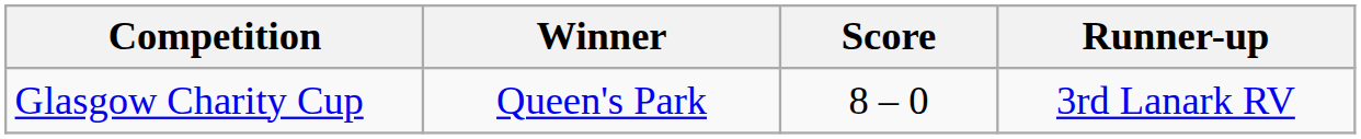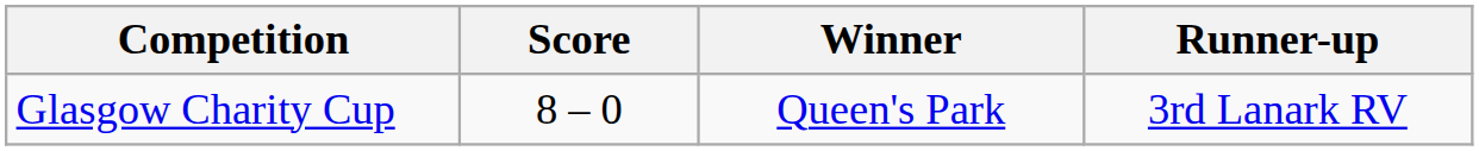columns swapped: Winner <-> Score
